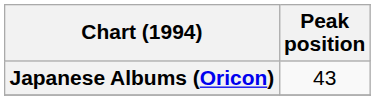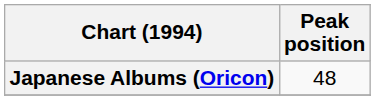Japanese Albums (Oricon) | Peak position: 43 -> 48
